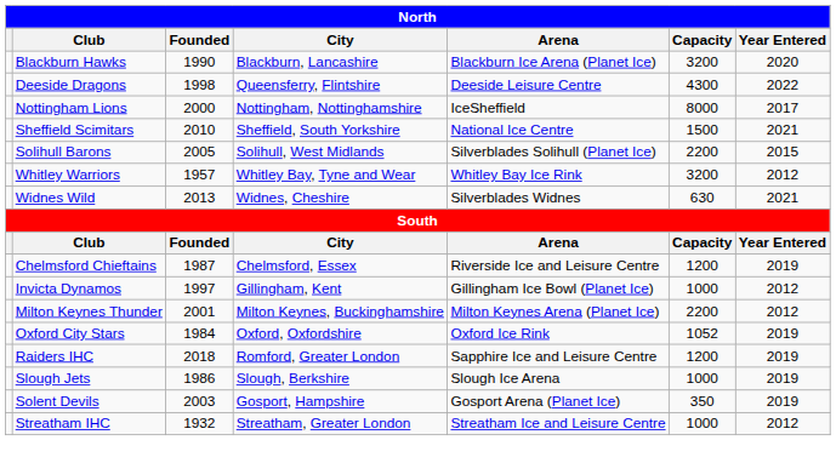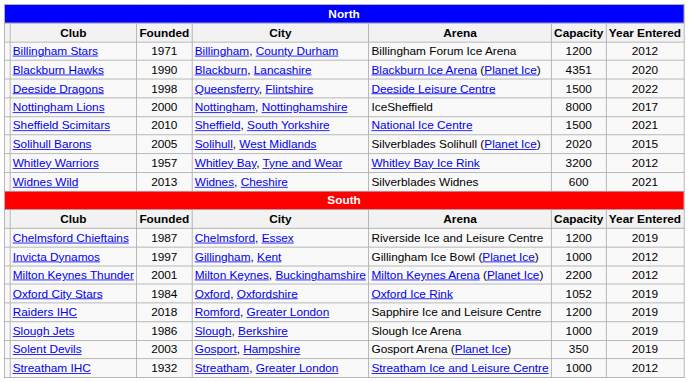+ row: Billingham Stars | 1971 | Billingham, County Durham | Billingham Forum Ice Arena | 1200 | 2012
Blackburn Hawks | Capacity: 3200 -> 4351
Deeside Dragons | Capacity: 4300 -> 1500
Solihull Barons | Capacity: 2200 -> 2020
Widnes Wild | Capacity: 630 -> 600
